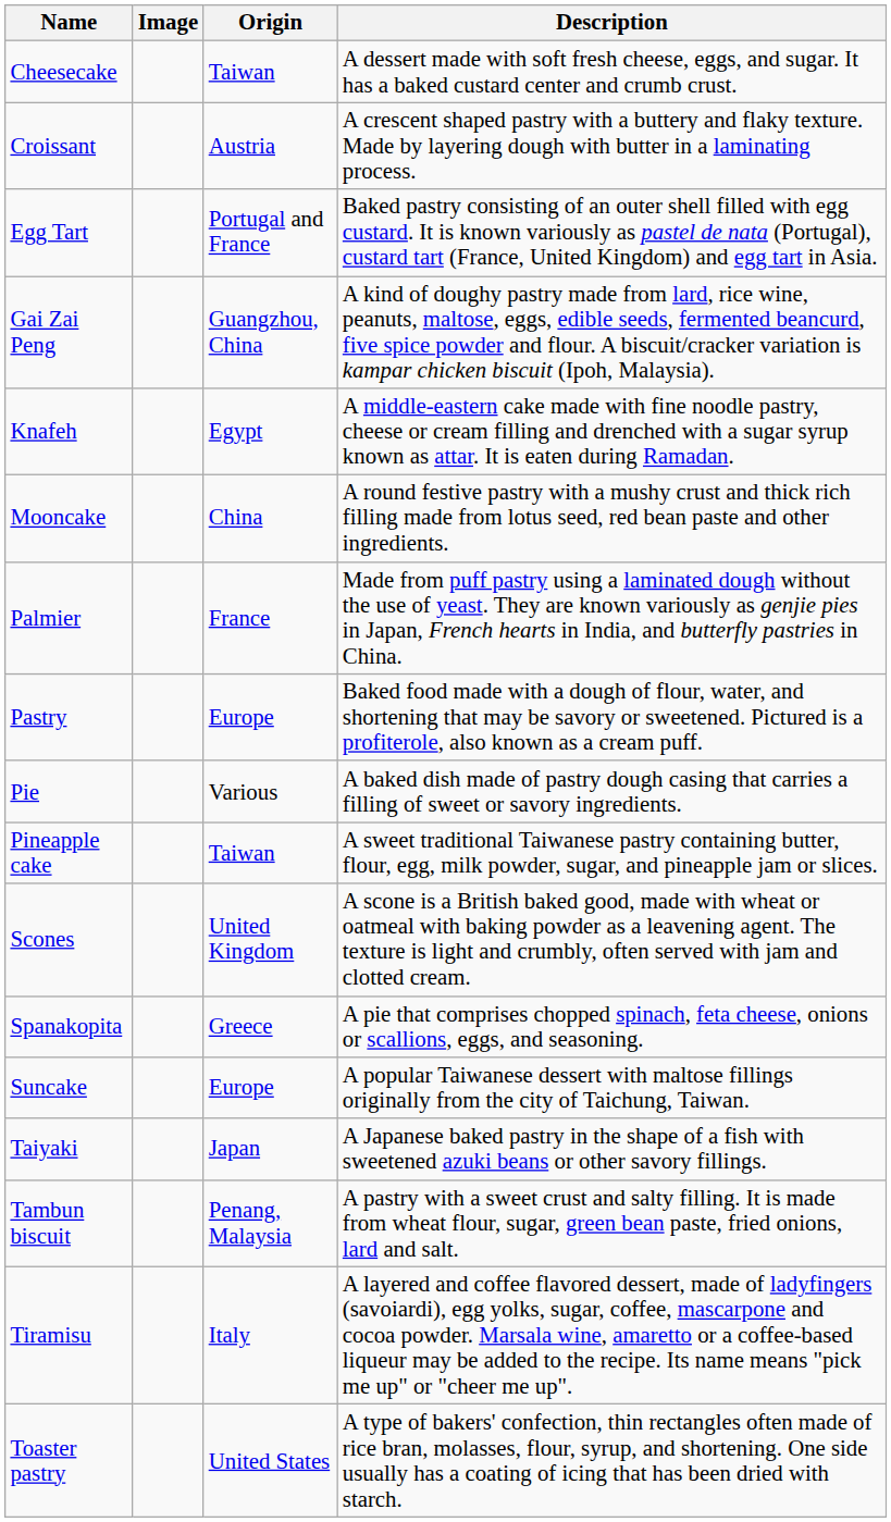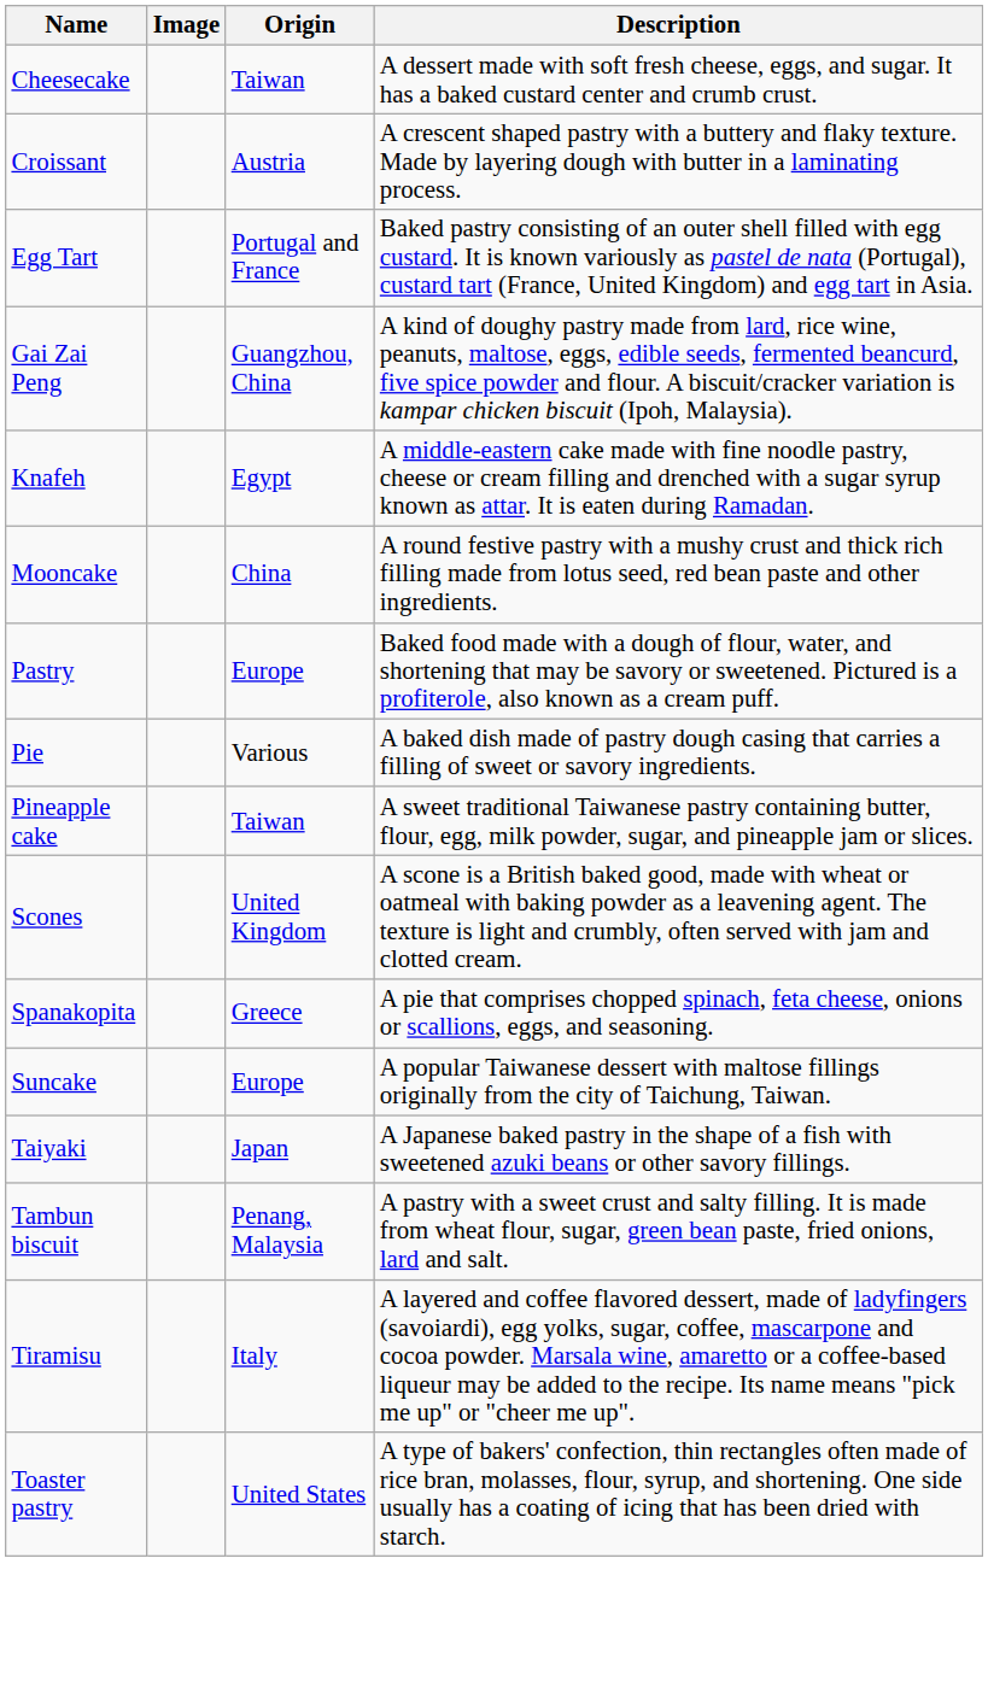- row: Palmier | France | Made from puff pastry using a laminated dough without the use of yeast. They are known variously as genjie pies in Japan, French hearts in India, and butterfly pastries in China.
